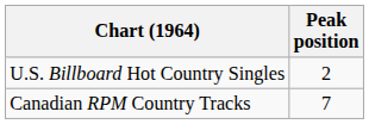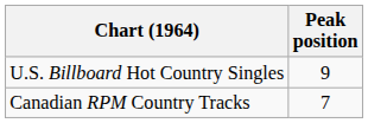U.S. Billboard Hot Country Singles | Peak position: 2 -> 9
